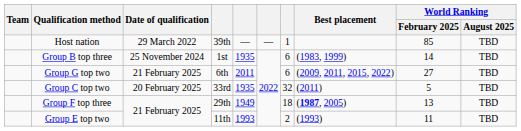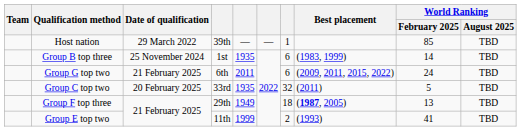Group G top two | World Ranking / February 2025: 27 -> 24
Group E top two | column 5: 1993 -> 1999
Group E top two | World Ranking / February 2025: 11 -> 41
